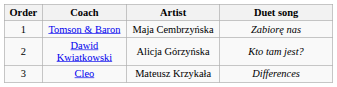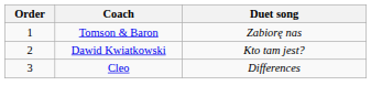- column: Artist | Maja Cembrzyńska | Alicja Górzyńska | Mateusz Krzykała
